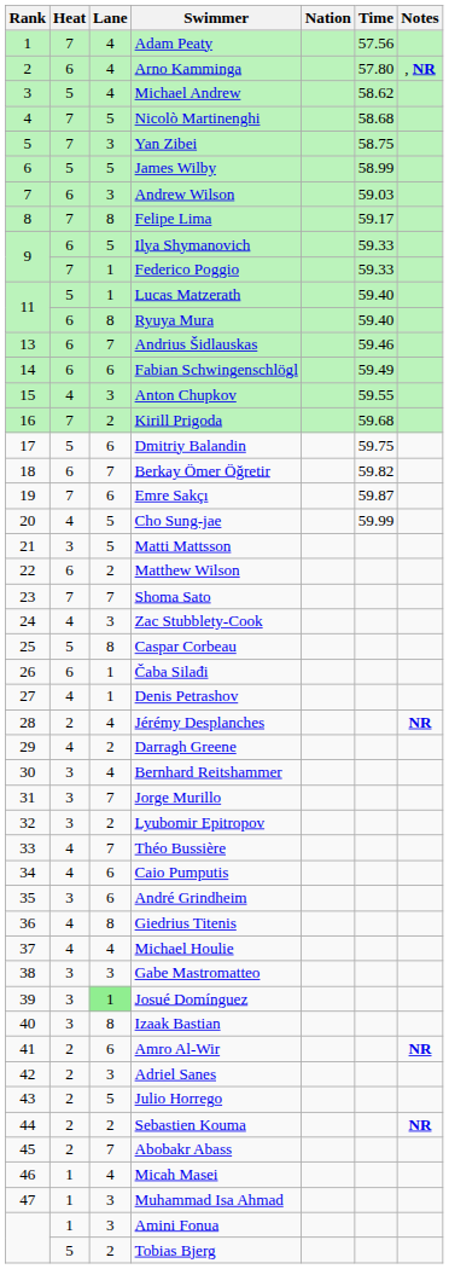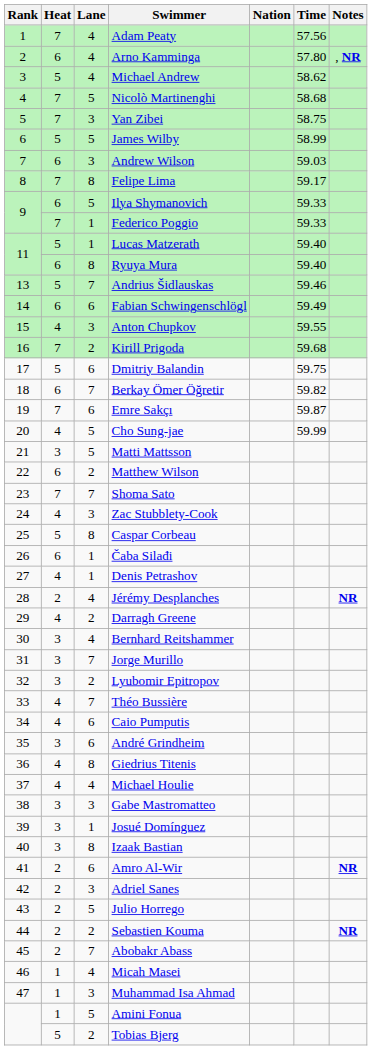Andrius Šidlauskas | Heat: 6 -> 5
Josué Domínguez | Lane: lightgreen background -> no background
Amini Fonua | Lane: 3 -> 5
